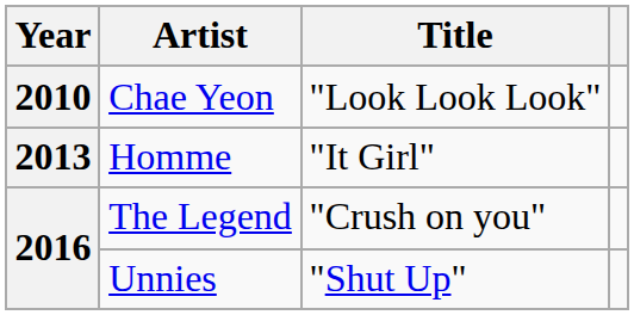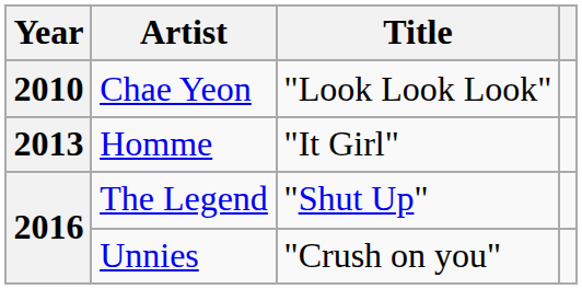The Legend | Title: "Crush on you" -> "Shut Up"
Unnies | Title: "Shut Up" -> "Crush on you"
